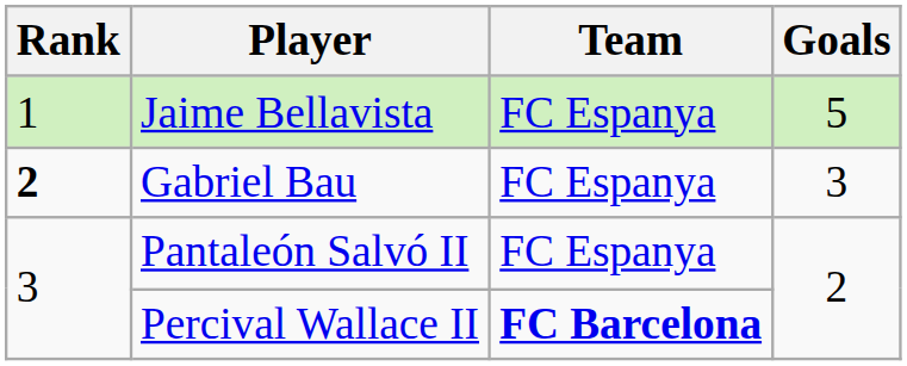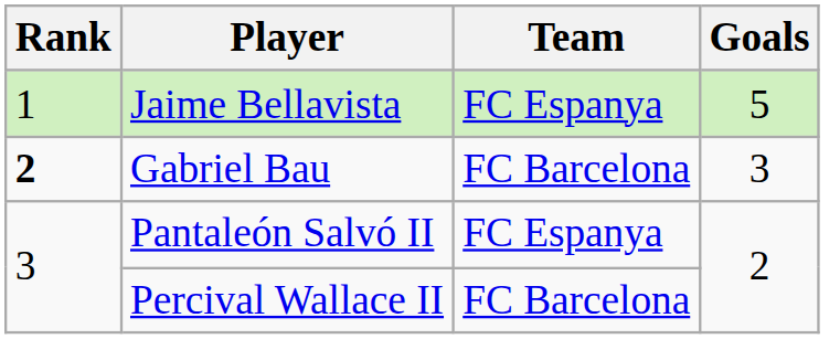Gabriel Bau | Team: FC Espanya -> FC Barcelona
Percival Wallace II | Team: bold -> normal
